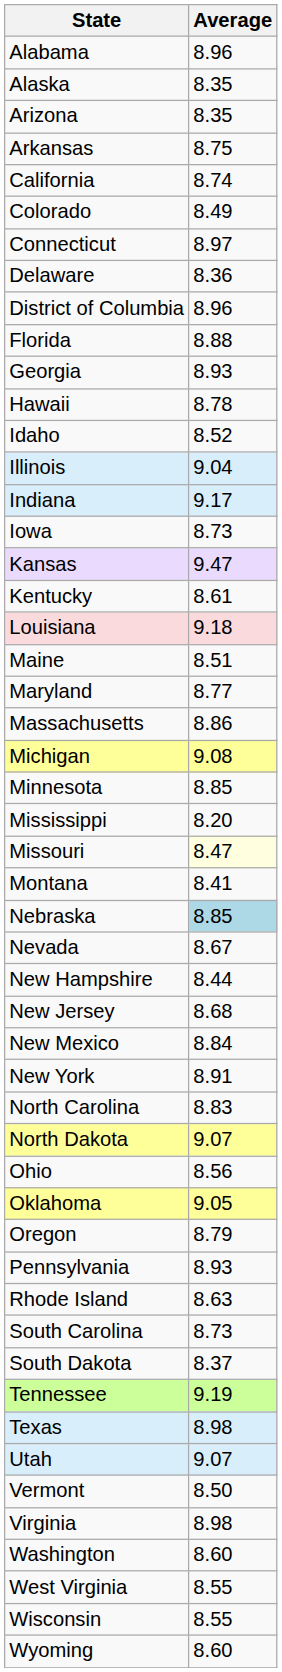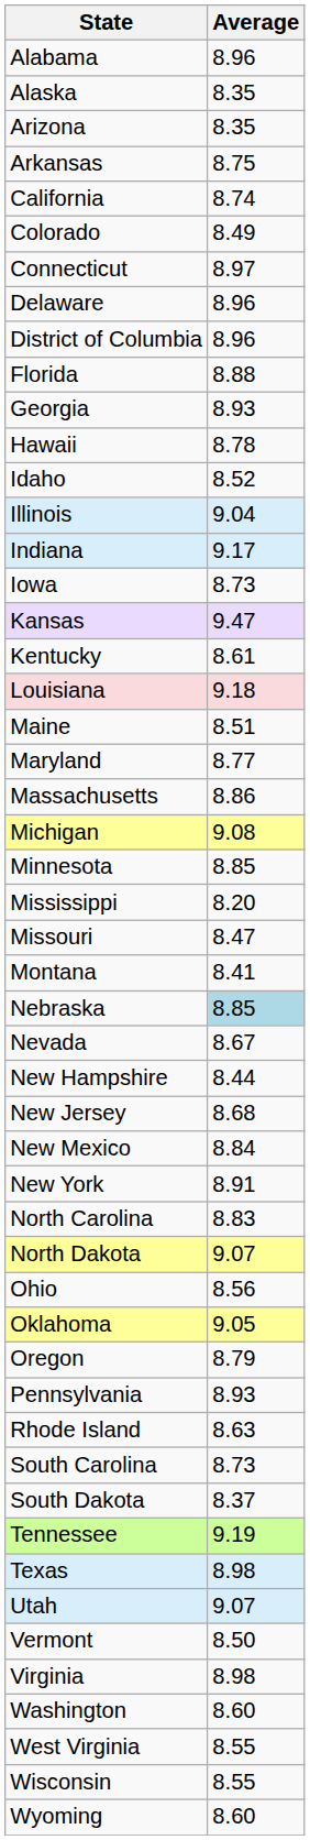Delaware | Average: 8.36 -> 8.96
Missouri | Average: lightyellow background -> no background
